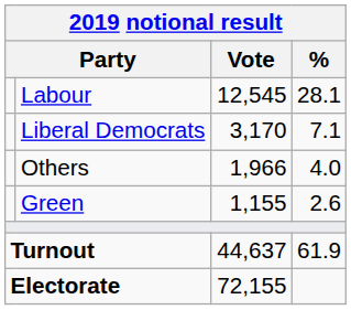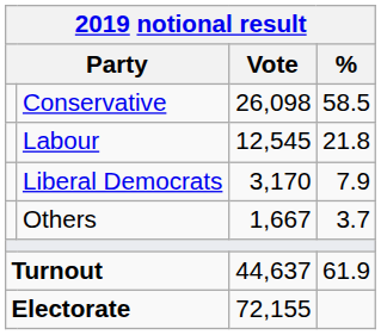+ row: Conservative | 26,098 | 58.5
Labour | %: 28.1 -> 21.8
Liberal Democrats | %: 7.1 -> 7.9
Others | Vote: 1,966 -> 1,667
Others | %: 4.0 -> 3.7
- row: Green | 1,155 | 2.6
